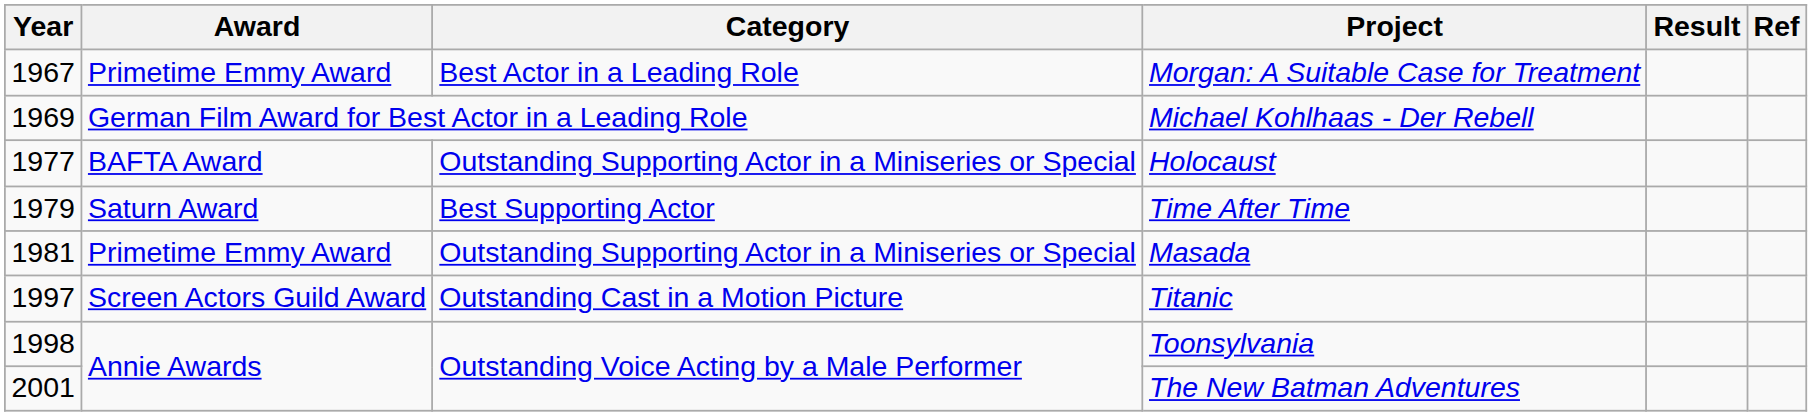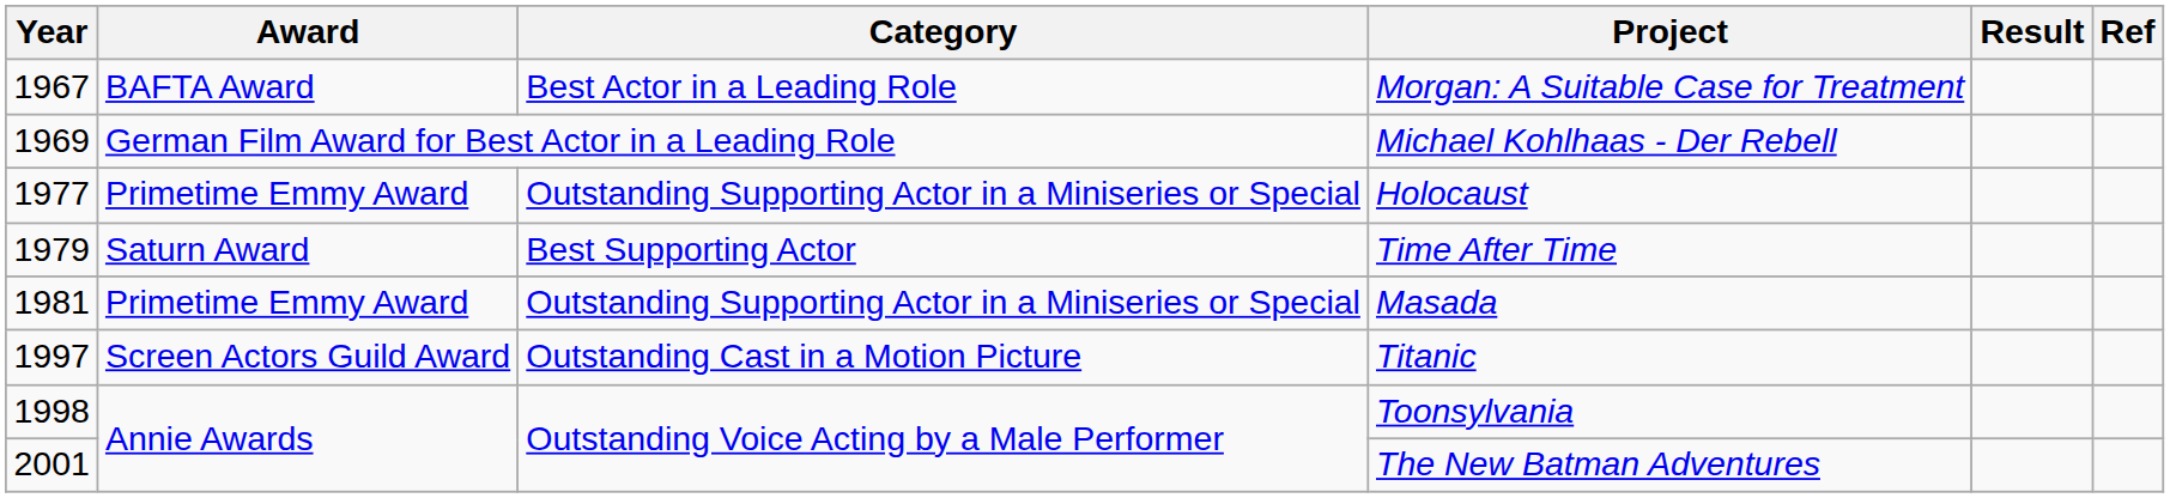Morgan: A Suitable Case for Treatment | Award: Primetime Emmy Award -> BAFTA Award
Holocaust | Award: BAFTA Award -> Primetime Emmy Award
